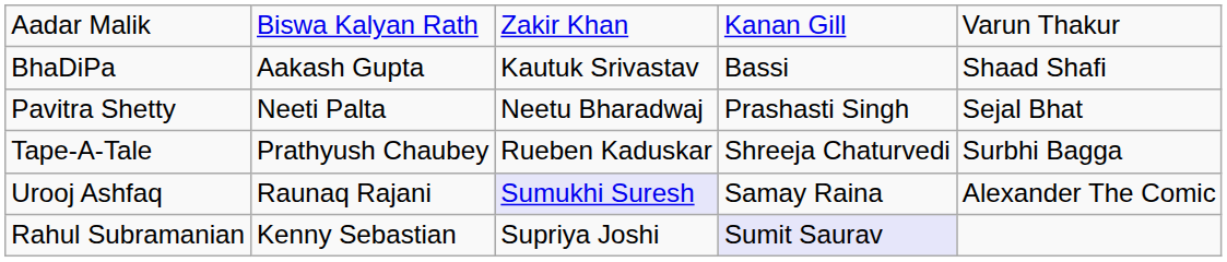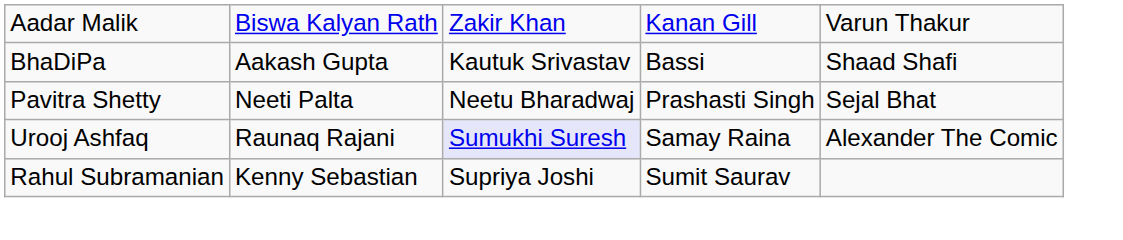- row: Tape-A-Tale | Prathyush Chaubey | Rueben Kaduskar | Shreeja Chaturvedi | Surbhi Bagga
Rahul Subramanian | column 4: lavender background -> no background
